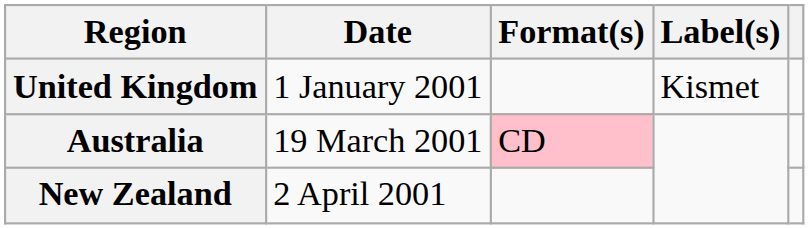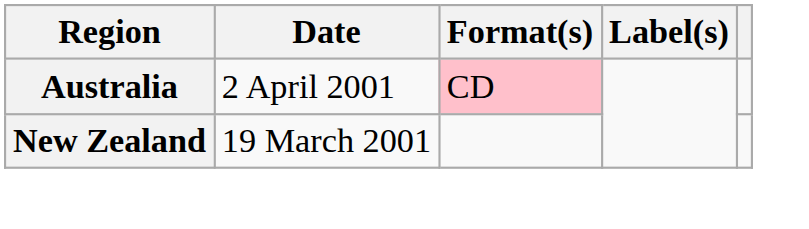- row: United Kingdom | 1 January 2001 | Kismet
Australia | Date: 19 March 2001 -> 2 April 2001
New Zealand | Date: 2 April 2001 -> 19 March 2001
